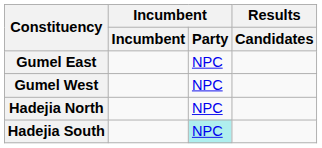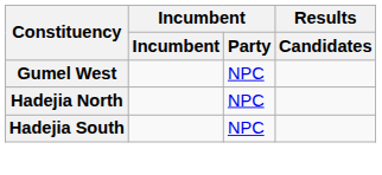- row: Gumel East | NPC
Hadejia South | Incumbent / Party: paleturquoise background -> no background
